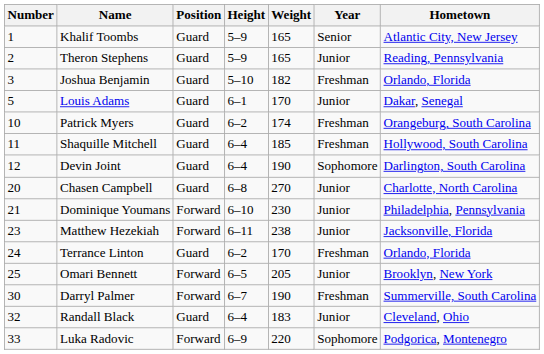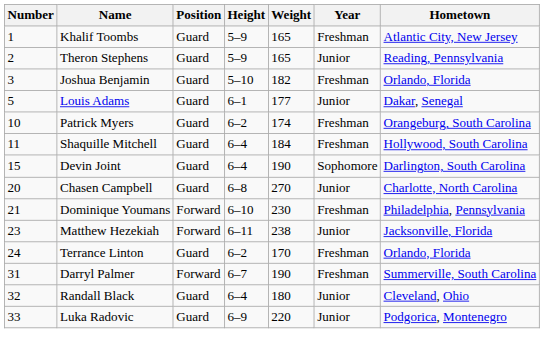Khalif Toombs | Year: Senior -> Freshman
Louis Adams | Weight: 170 -> 177
Shaquille Mitchell | Weight: 185 -> 184
Devin Joint | Number: 12 -> 15
Dominique Youmans | Year: Junior -> Freshman
- row: 25 | Omari Bennett | Forward | 6–5 | 205 | Junior | Brooklyn, New York
Darryl Palmer | Number: 30 -> 31
Randall Black | Weight: 183 -> 180
Luka Radovic | Position: Forward -> Guard
Luka Radovic | Year: Sophomore -> Junior
